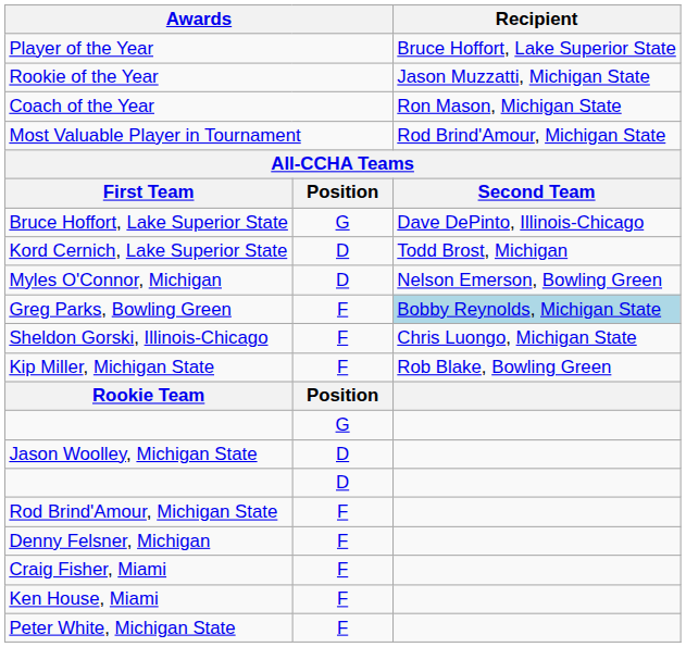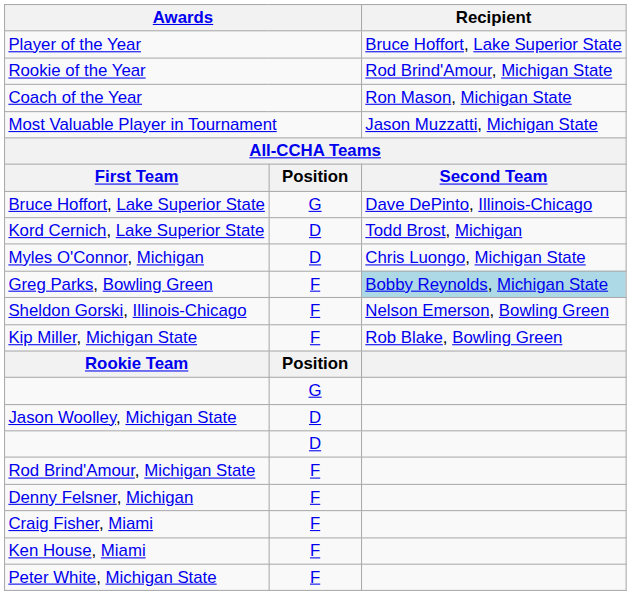Rookie of the Year | Recipient: Jason Muzzatti, Michigan State -> Rod Brind'Amour, Michigan State
Most Valuable Player in Tournament | Recipient: Rod Brind'Amour, Michigan State -> Jason Muzzatti, Michigan State
Myles O'Connor, Michigan | Recipient: Nelson Emerson, Bowling Green -> Chris Luongo, Michigan State
Sheldon Gorski, Illinois-Chicago | Recipient: Chris Luongo, Michigan State -> Nelson Emerson, Bowling Green
